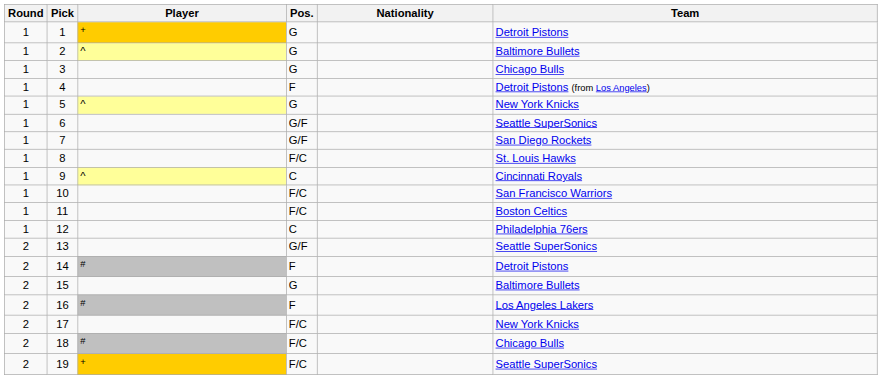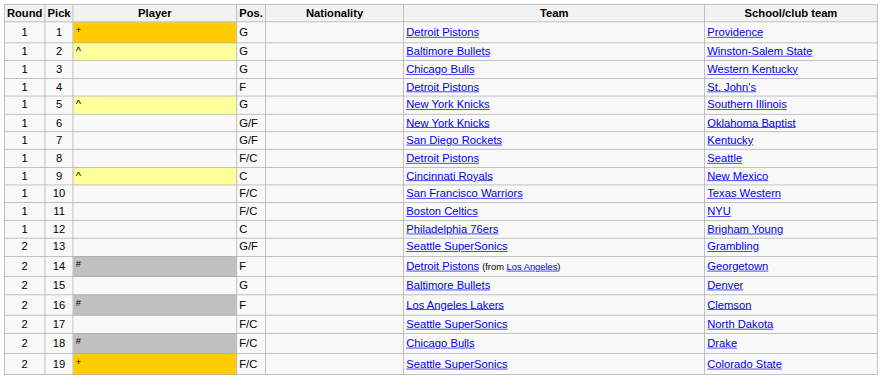+ column: School/club team | Providence | Winston-Salem State | Western Kentucky | St. John's | Southern Illinois | Oklahoma Baptist | Kentucky | Seattle | New Mexico | Texas Western | NYU | Brigham Young | Grambling | Georgetown | Denver | Clemson | North Dakota | Drake | Colorado State
4 | Team: Detroit Pistons (from Los Angeles) -> Detroit Pistons
6 | Team: Seattle SuperSonics -> New York Knicks
8 | Team: St. Louis Hawks -> Detroit Pistons
14 | Team: Detroit Pistons -> Detroit Pistons (from Los Angeles)
17 | Team: New York Knicks -> Seattle SuperSonics
